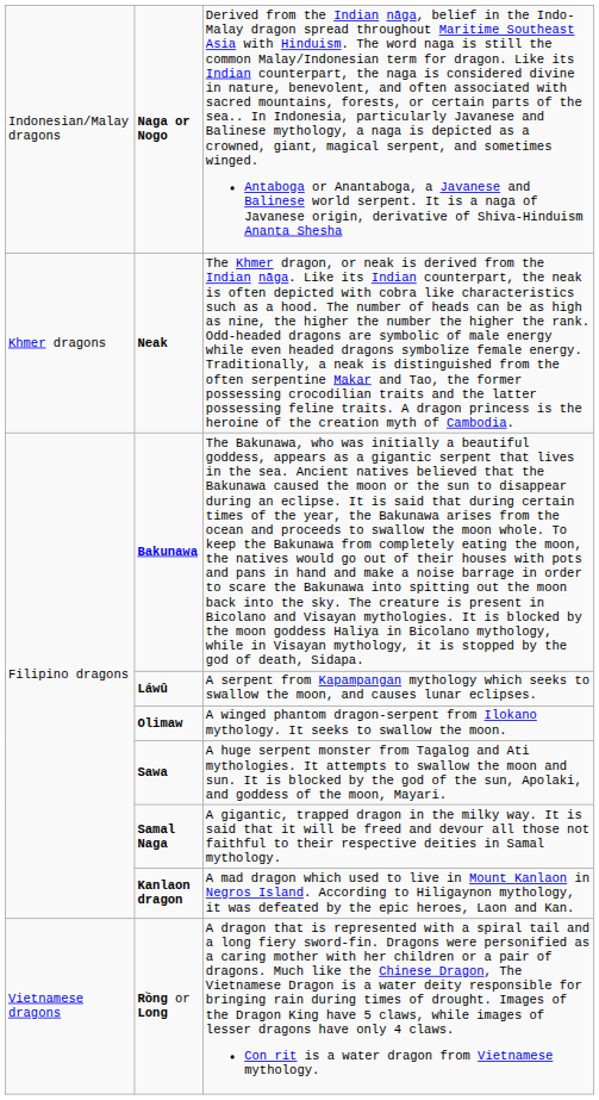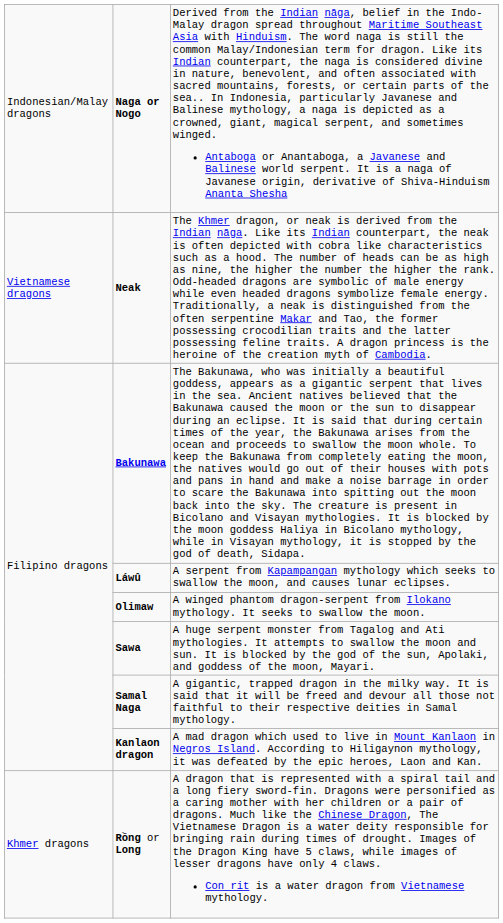Neak | column 1: Khmer dragons -> Vietnamese dragons
Rồng or Long | column 1: Vietnamese dragons -> Khmer dragons
